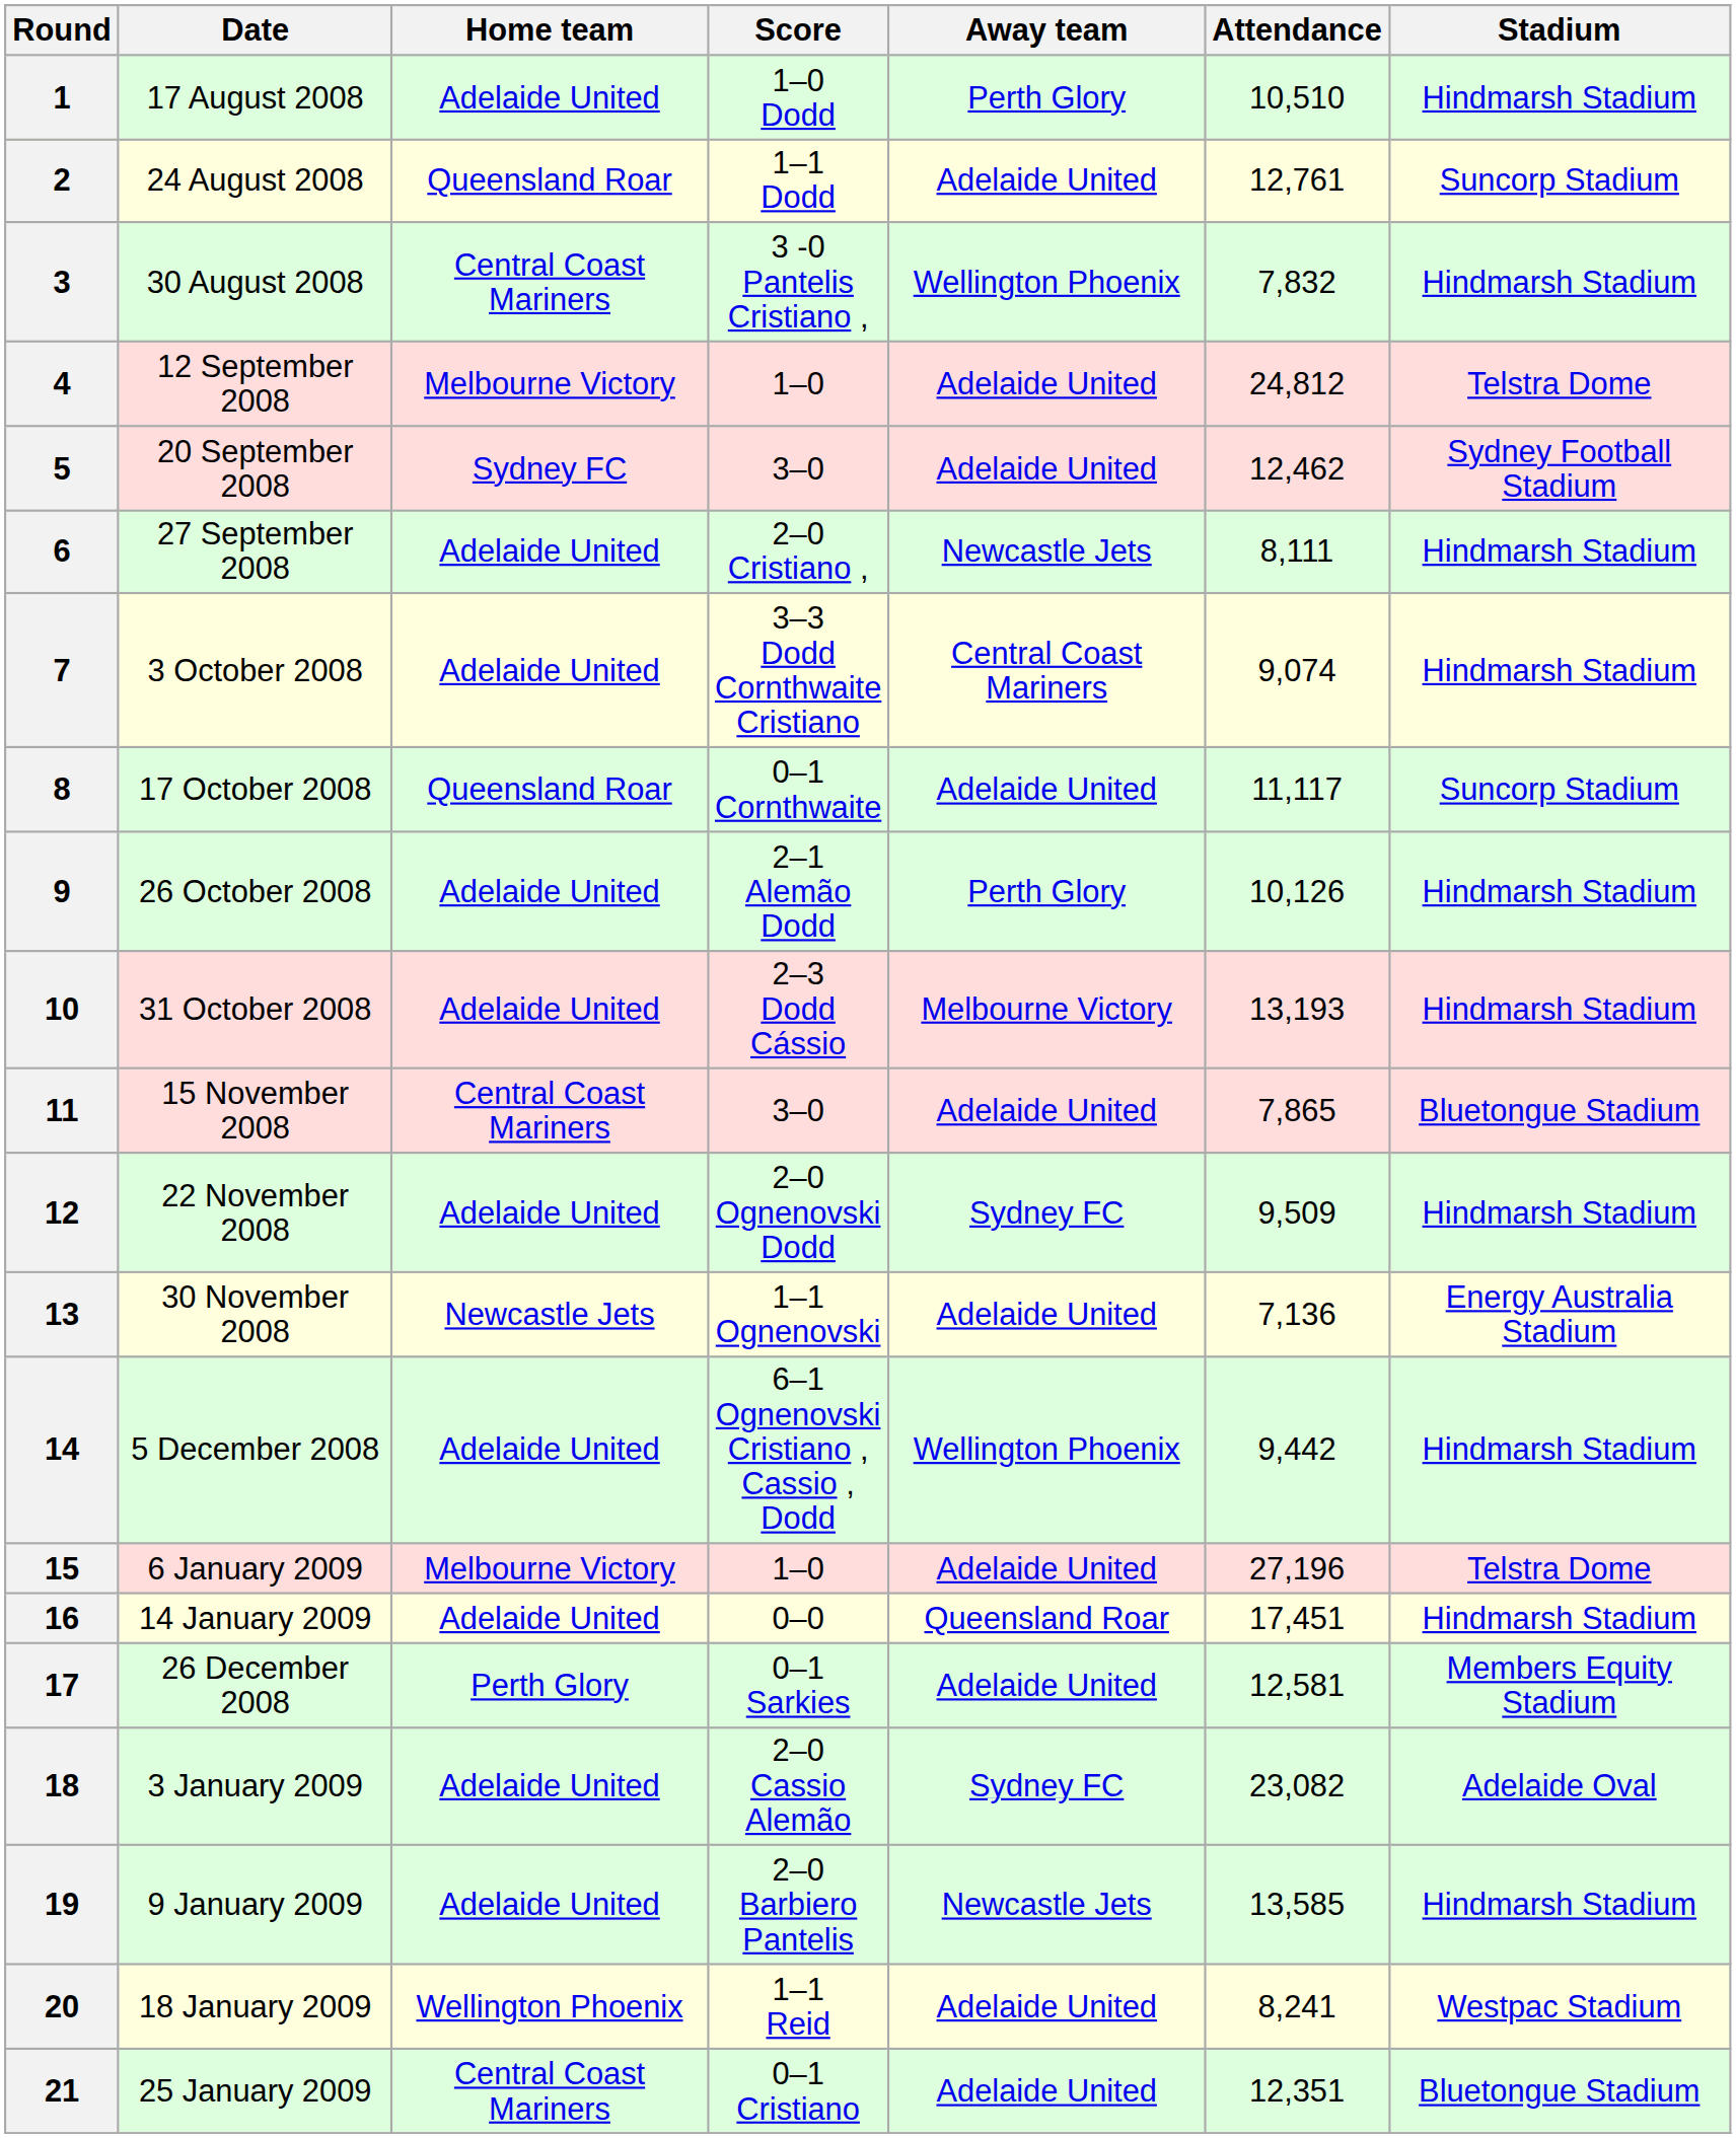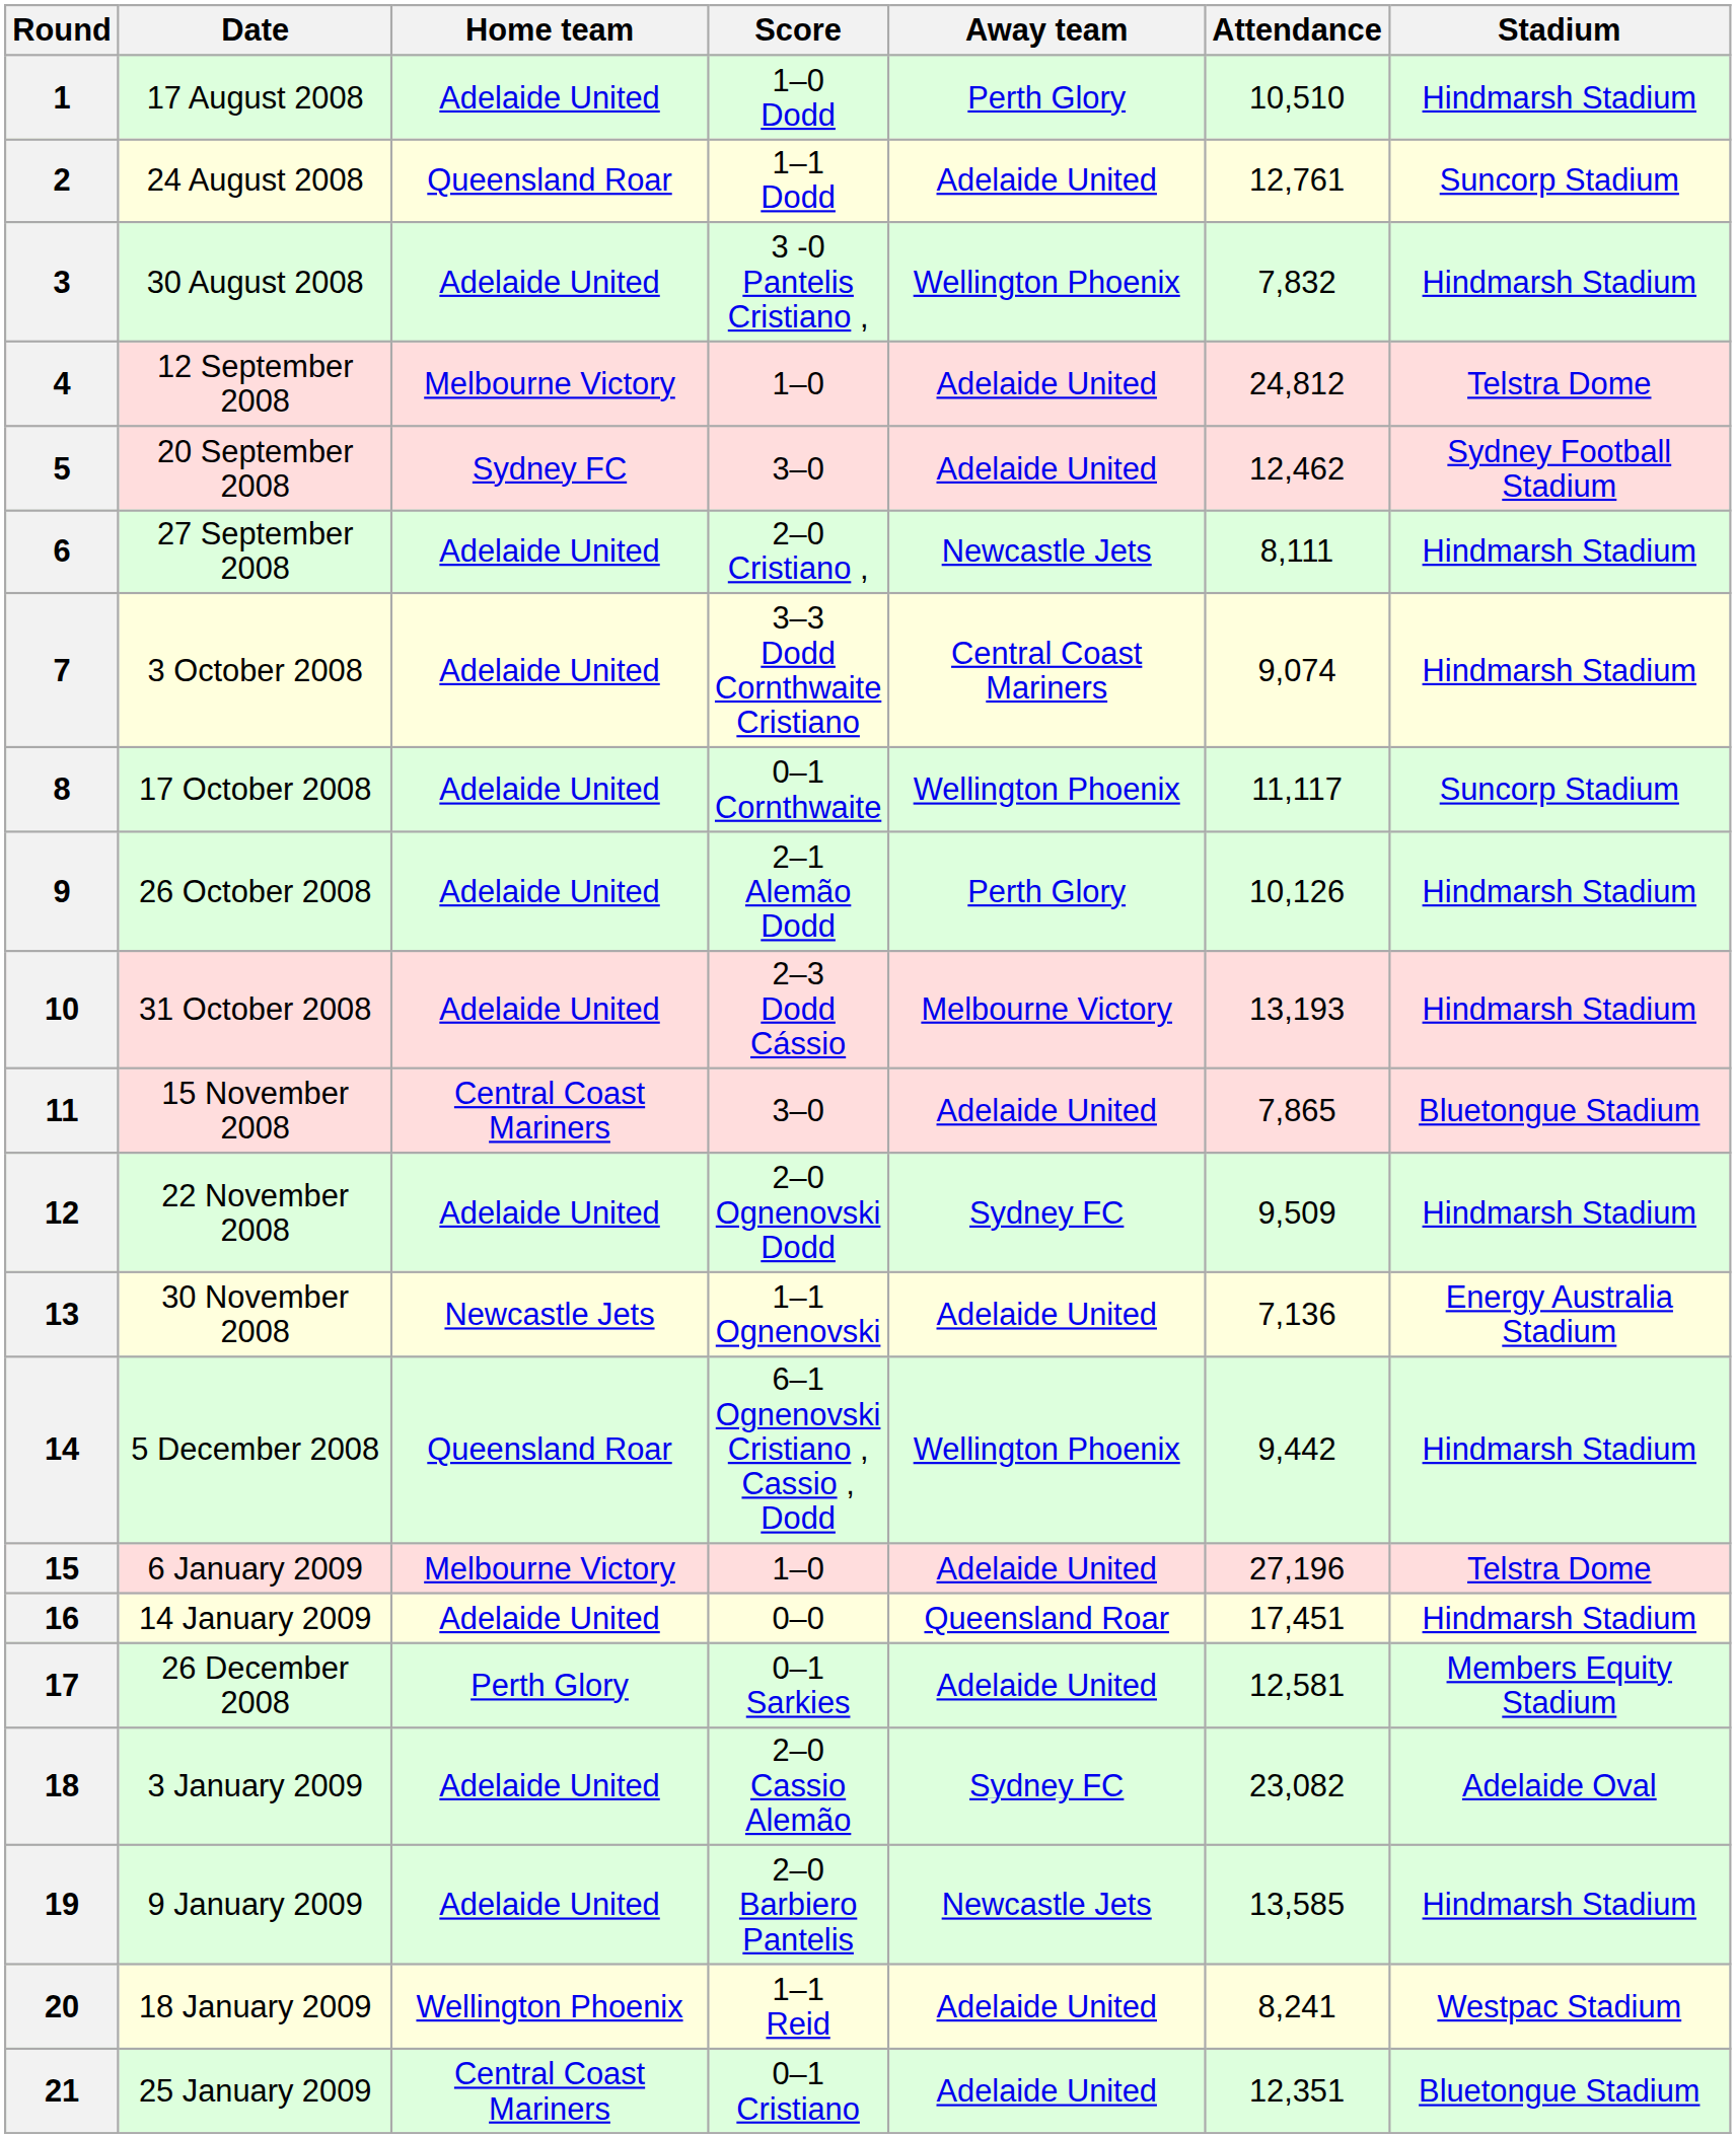3 | Home team: Central Coast Mariners -> Adelaide United
8 | Home team: Queensland Roar -> Adelaide United
8 | Away team: Adelaide United -> Wellington Phoenix
14 | Home team: Adelaide United -> Queensland Roar
